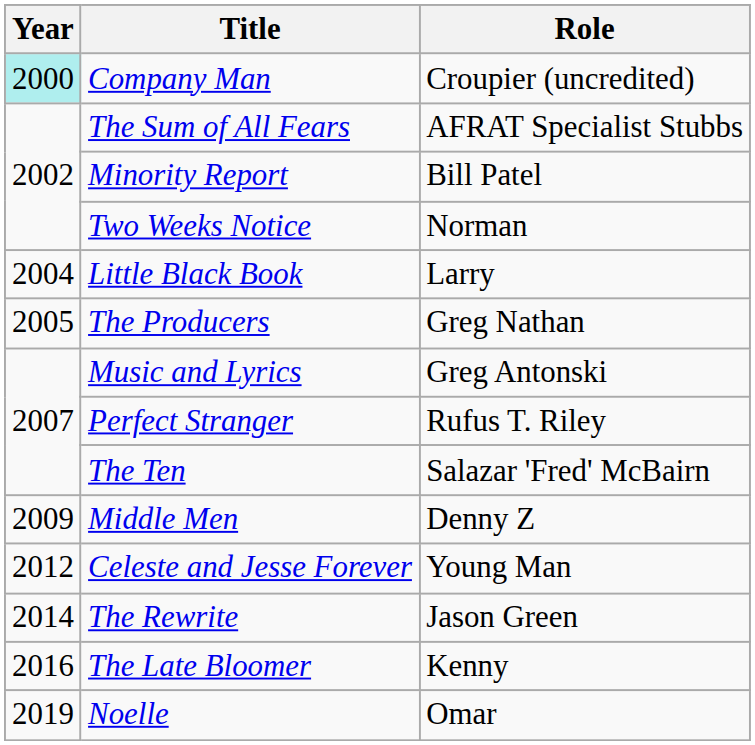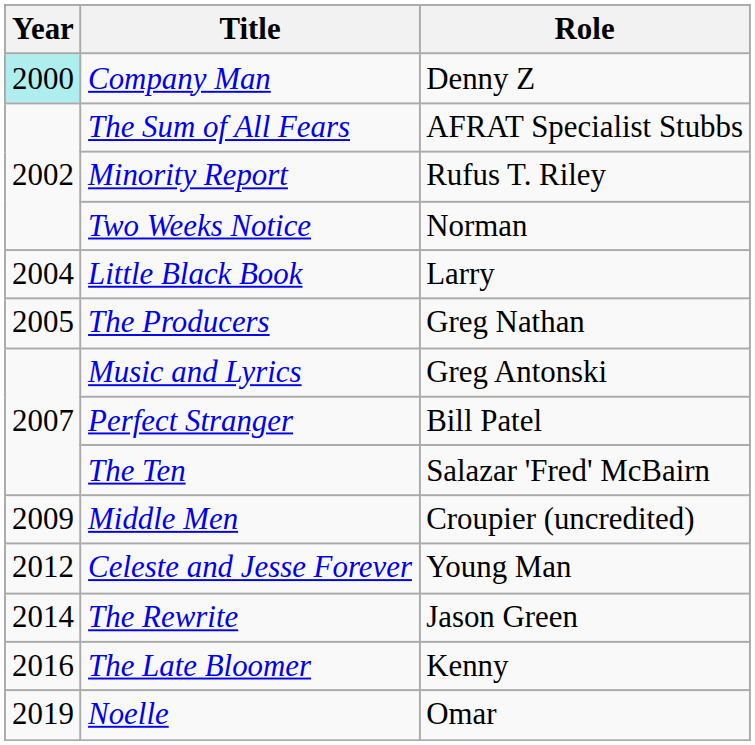Company Man | Role: Croupier (uncredited) -> Denny Z
Minority Report | Role: Bill Patel -> Rufus T. Riley
Perfect Stranger | Role: Rufus T. Riley -> Bill Patel
Middle Men | Role: Denny Z -> Croupier (uncredited)
